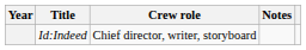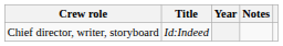columns swapped: Year <-> Crew role
